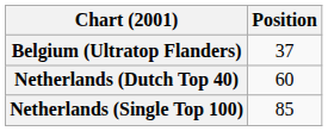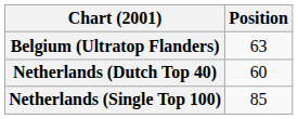Belgium (Ultratop Flanders) | Position: 37 -> 63
